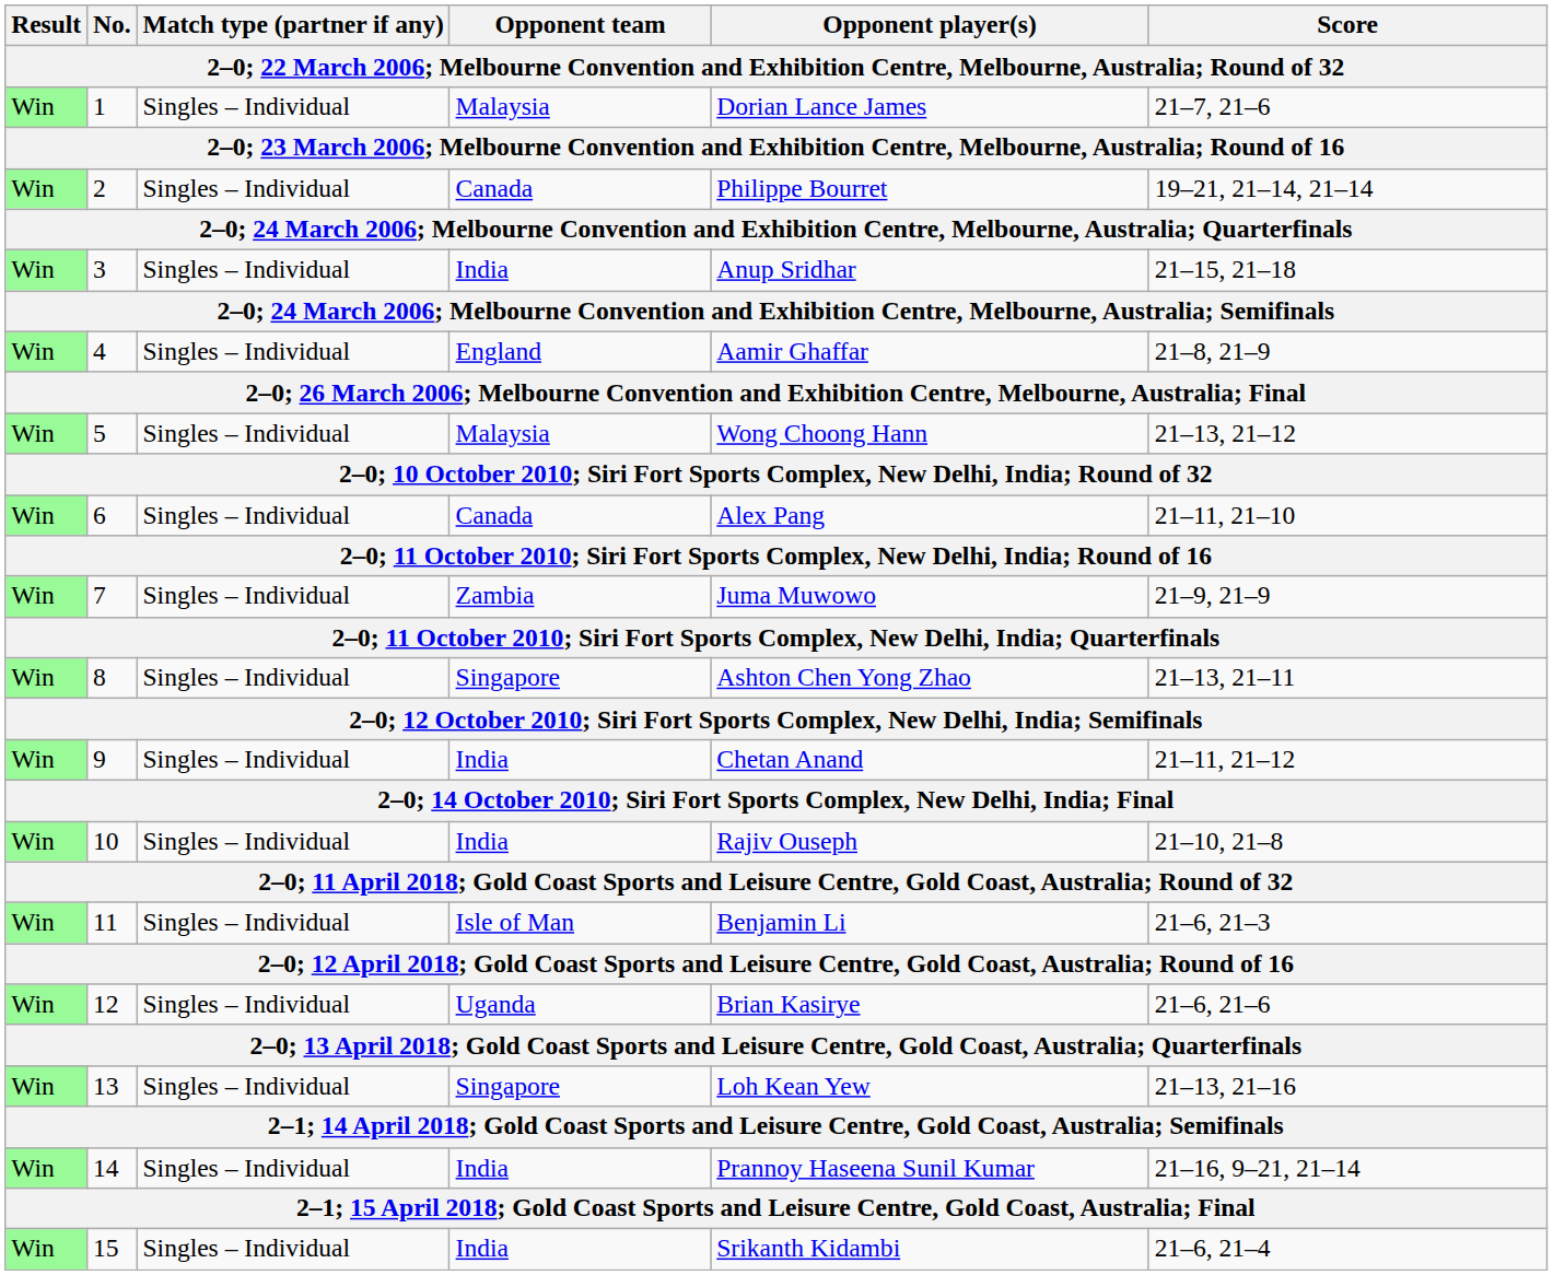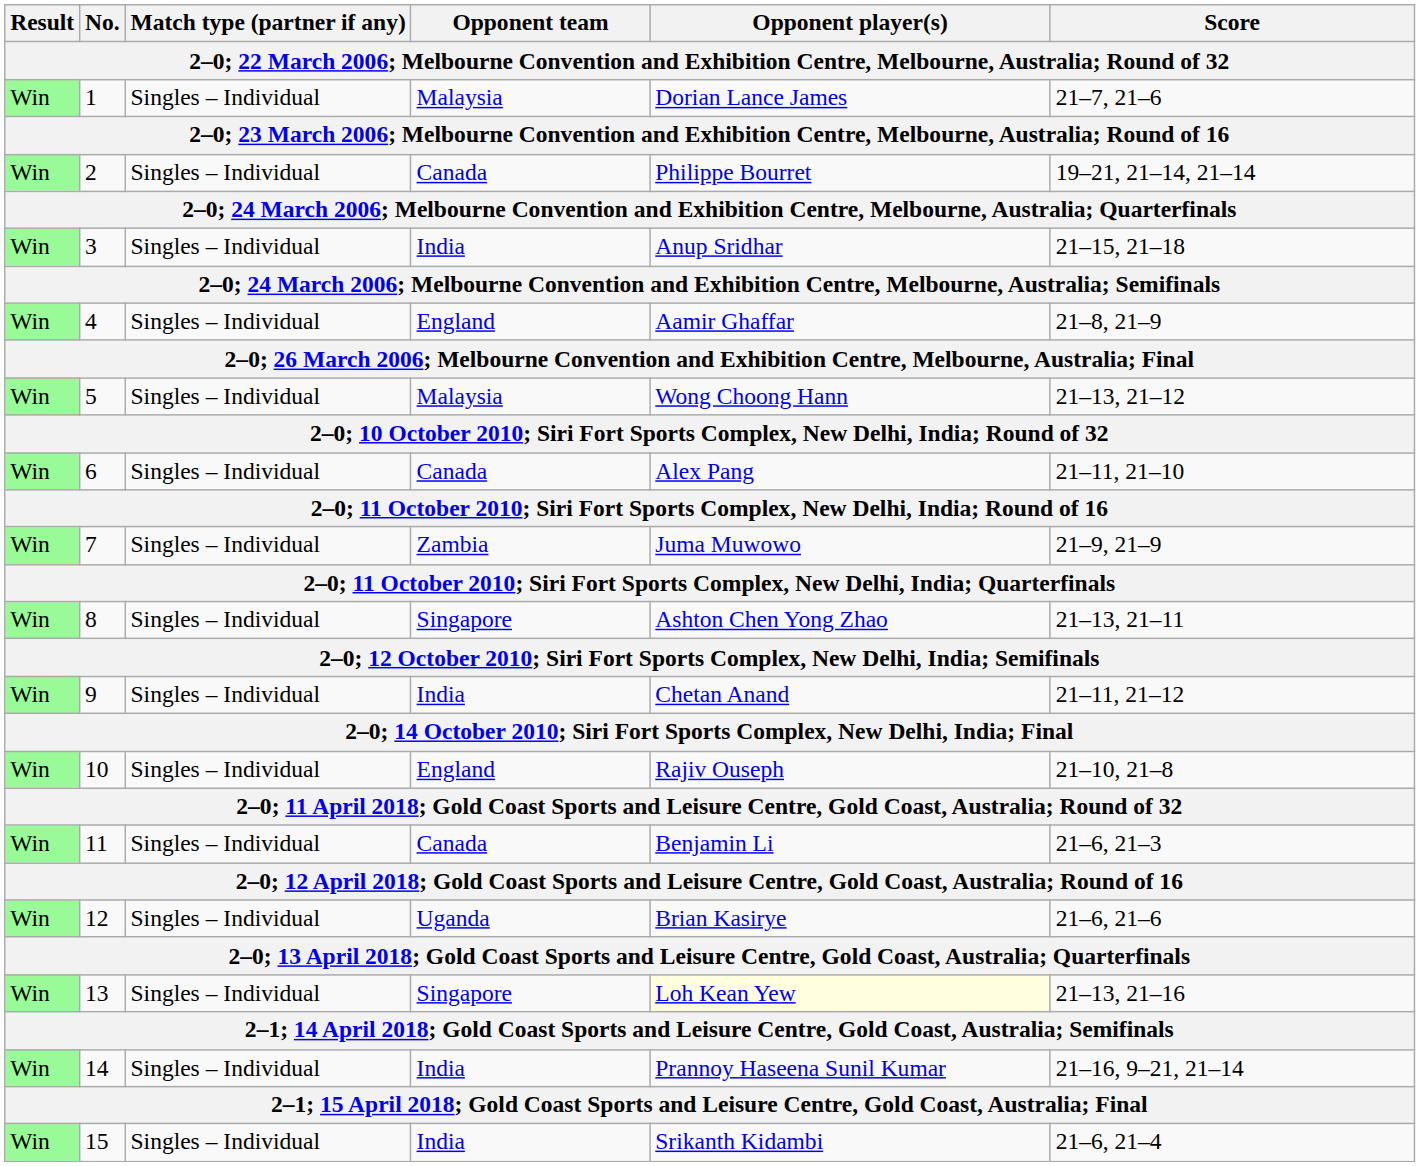10 | Opponent team: India -> England
11 | Opponent team: Isle of Man -> Canada
13 | Opponent player(s): no background -> lightyellow background
